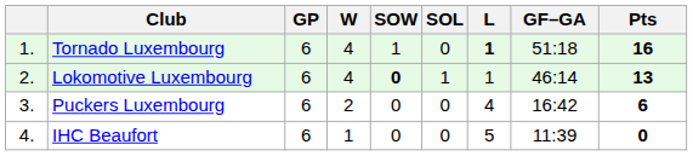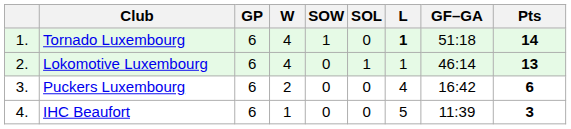Tornado Luxembourg | Pts: 16 -> 14
Lokomotive Luxembourg | SOW: bold -> normal
IHC Beaufort | Pts: 0 -> 3
